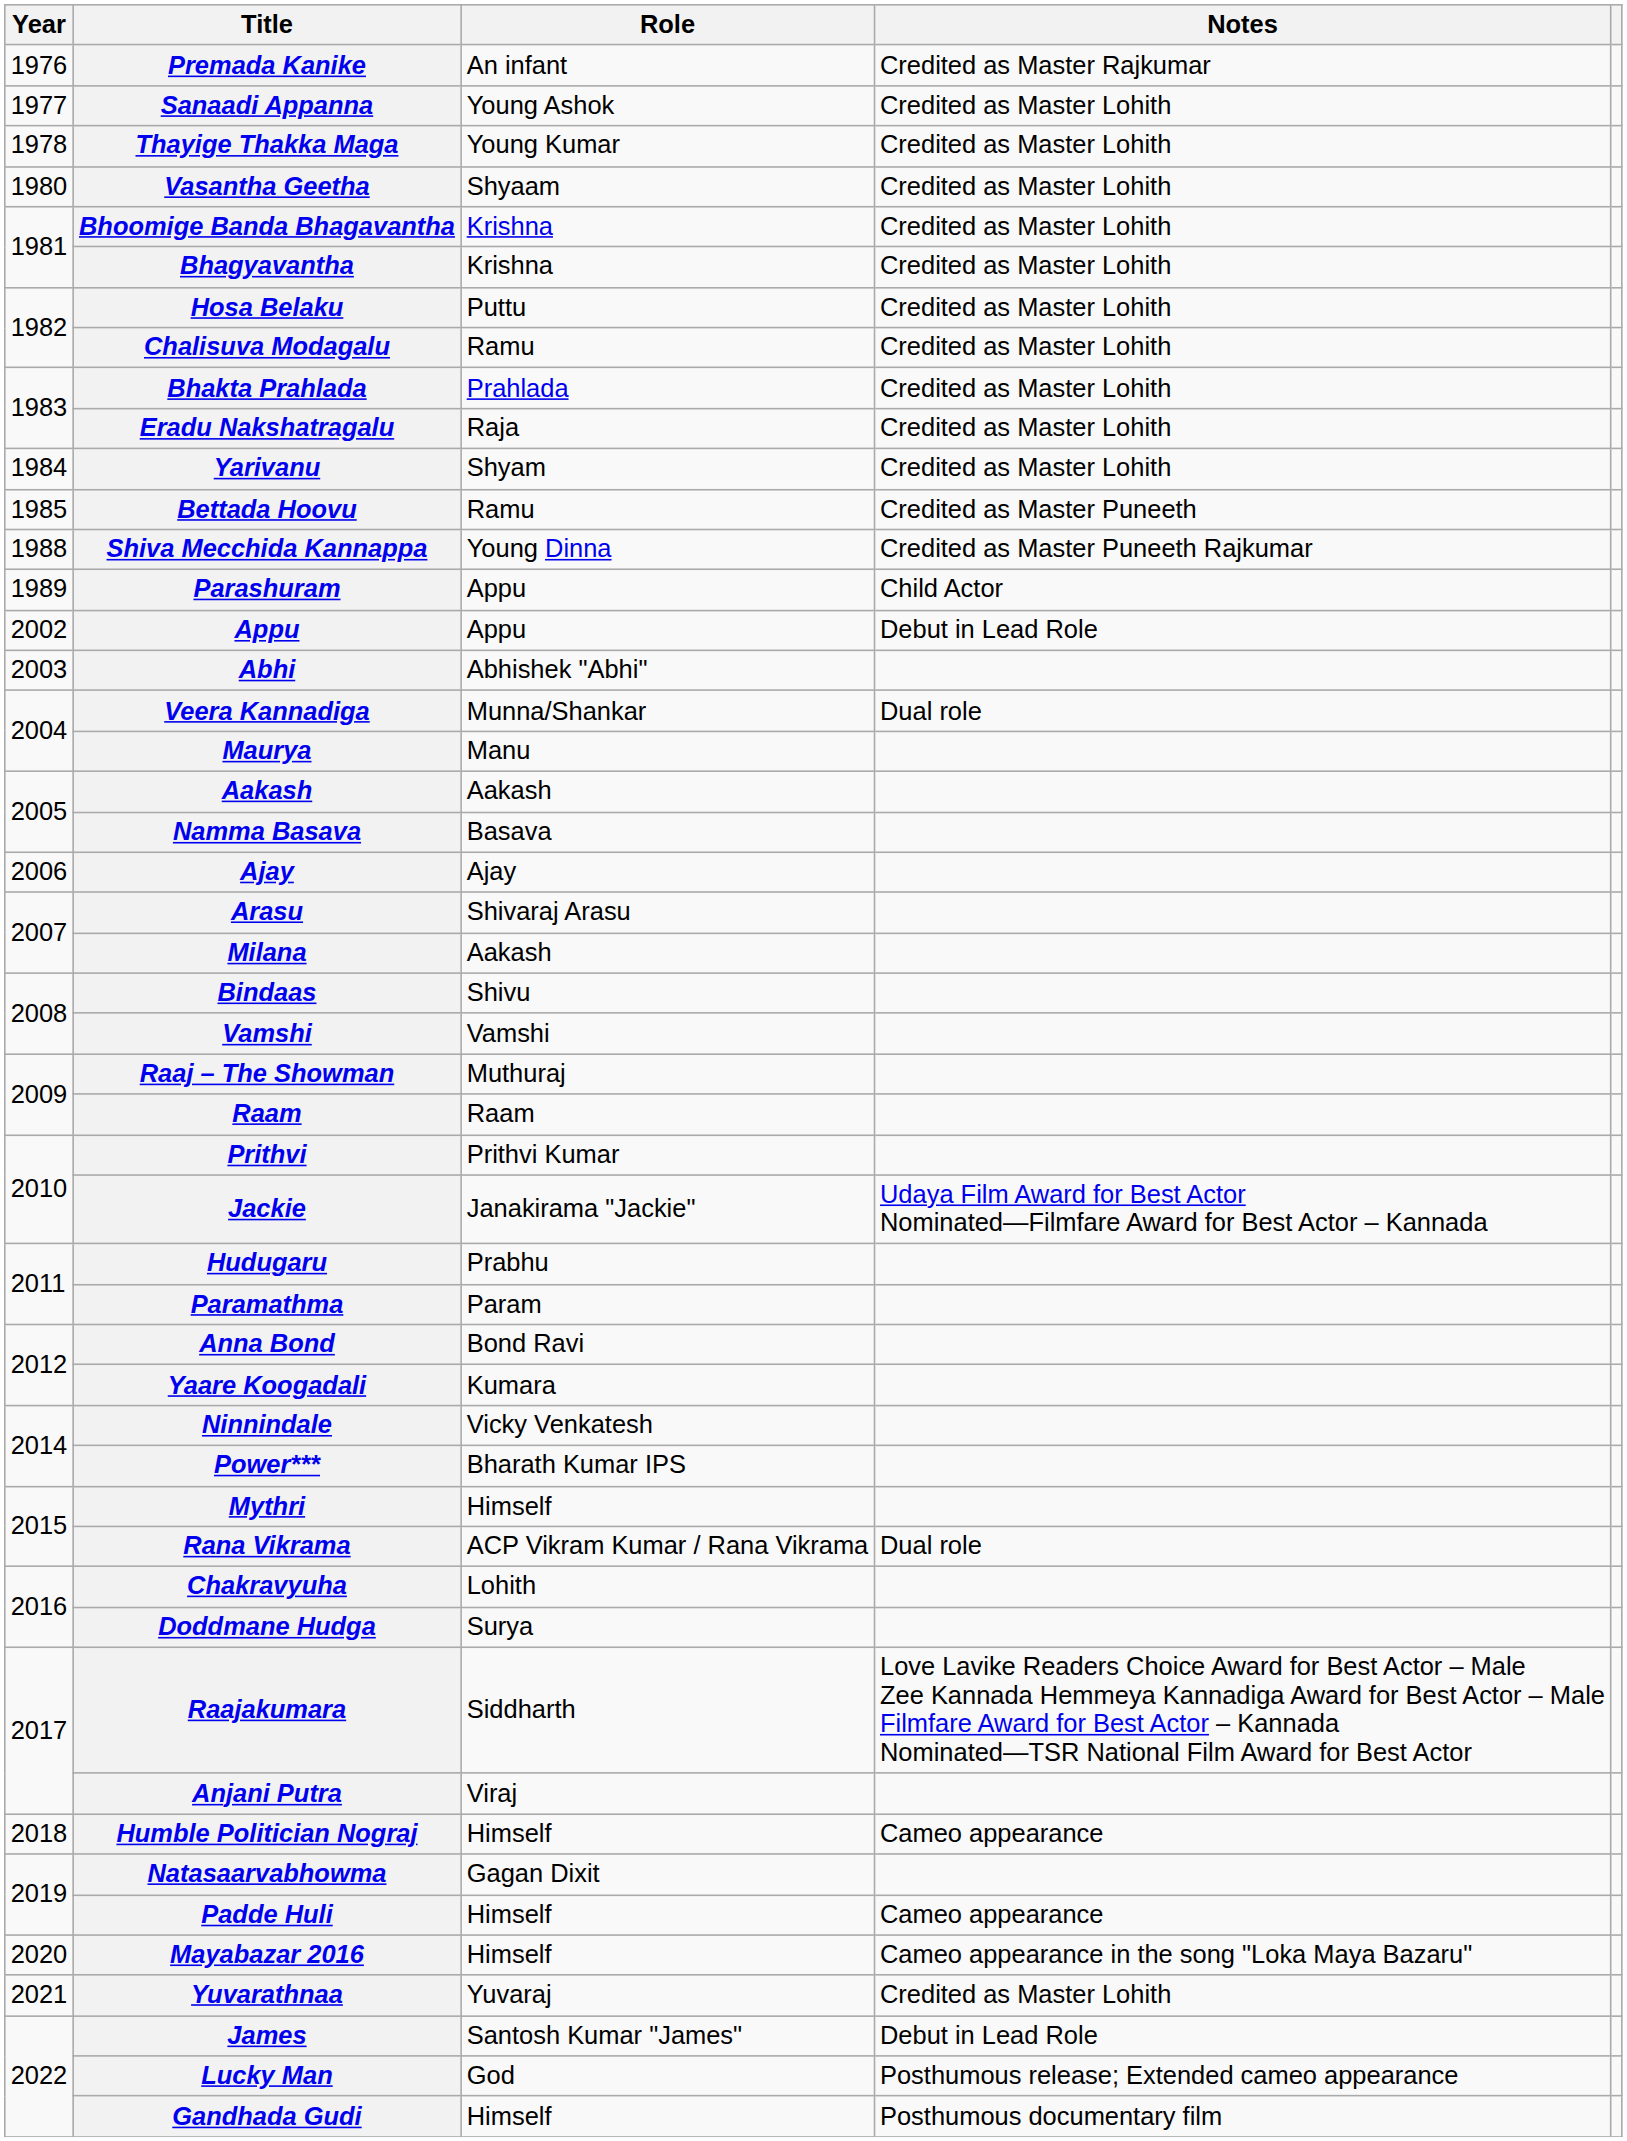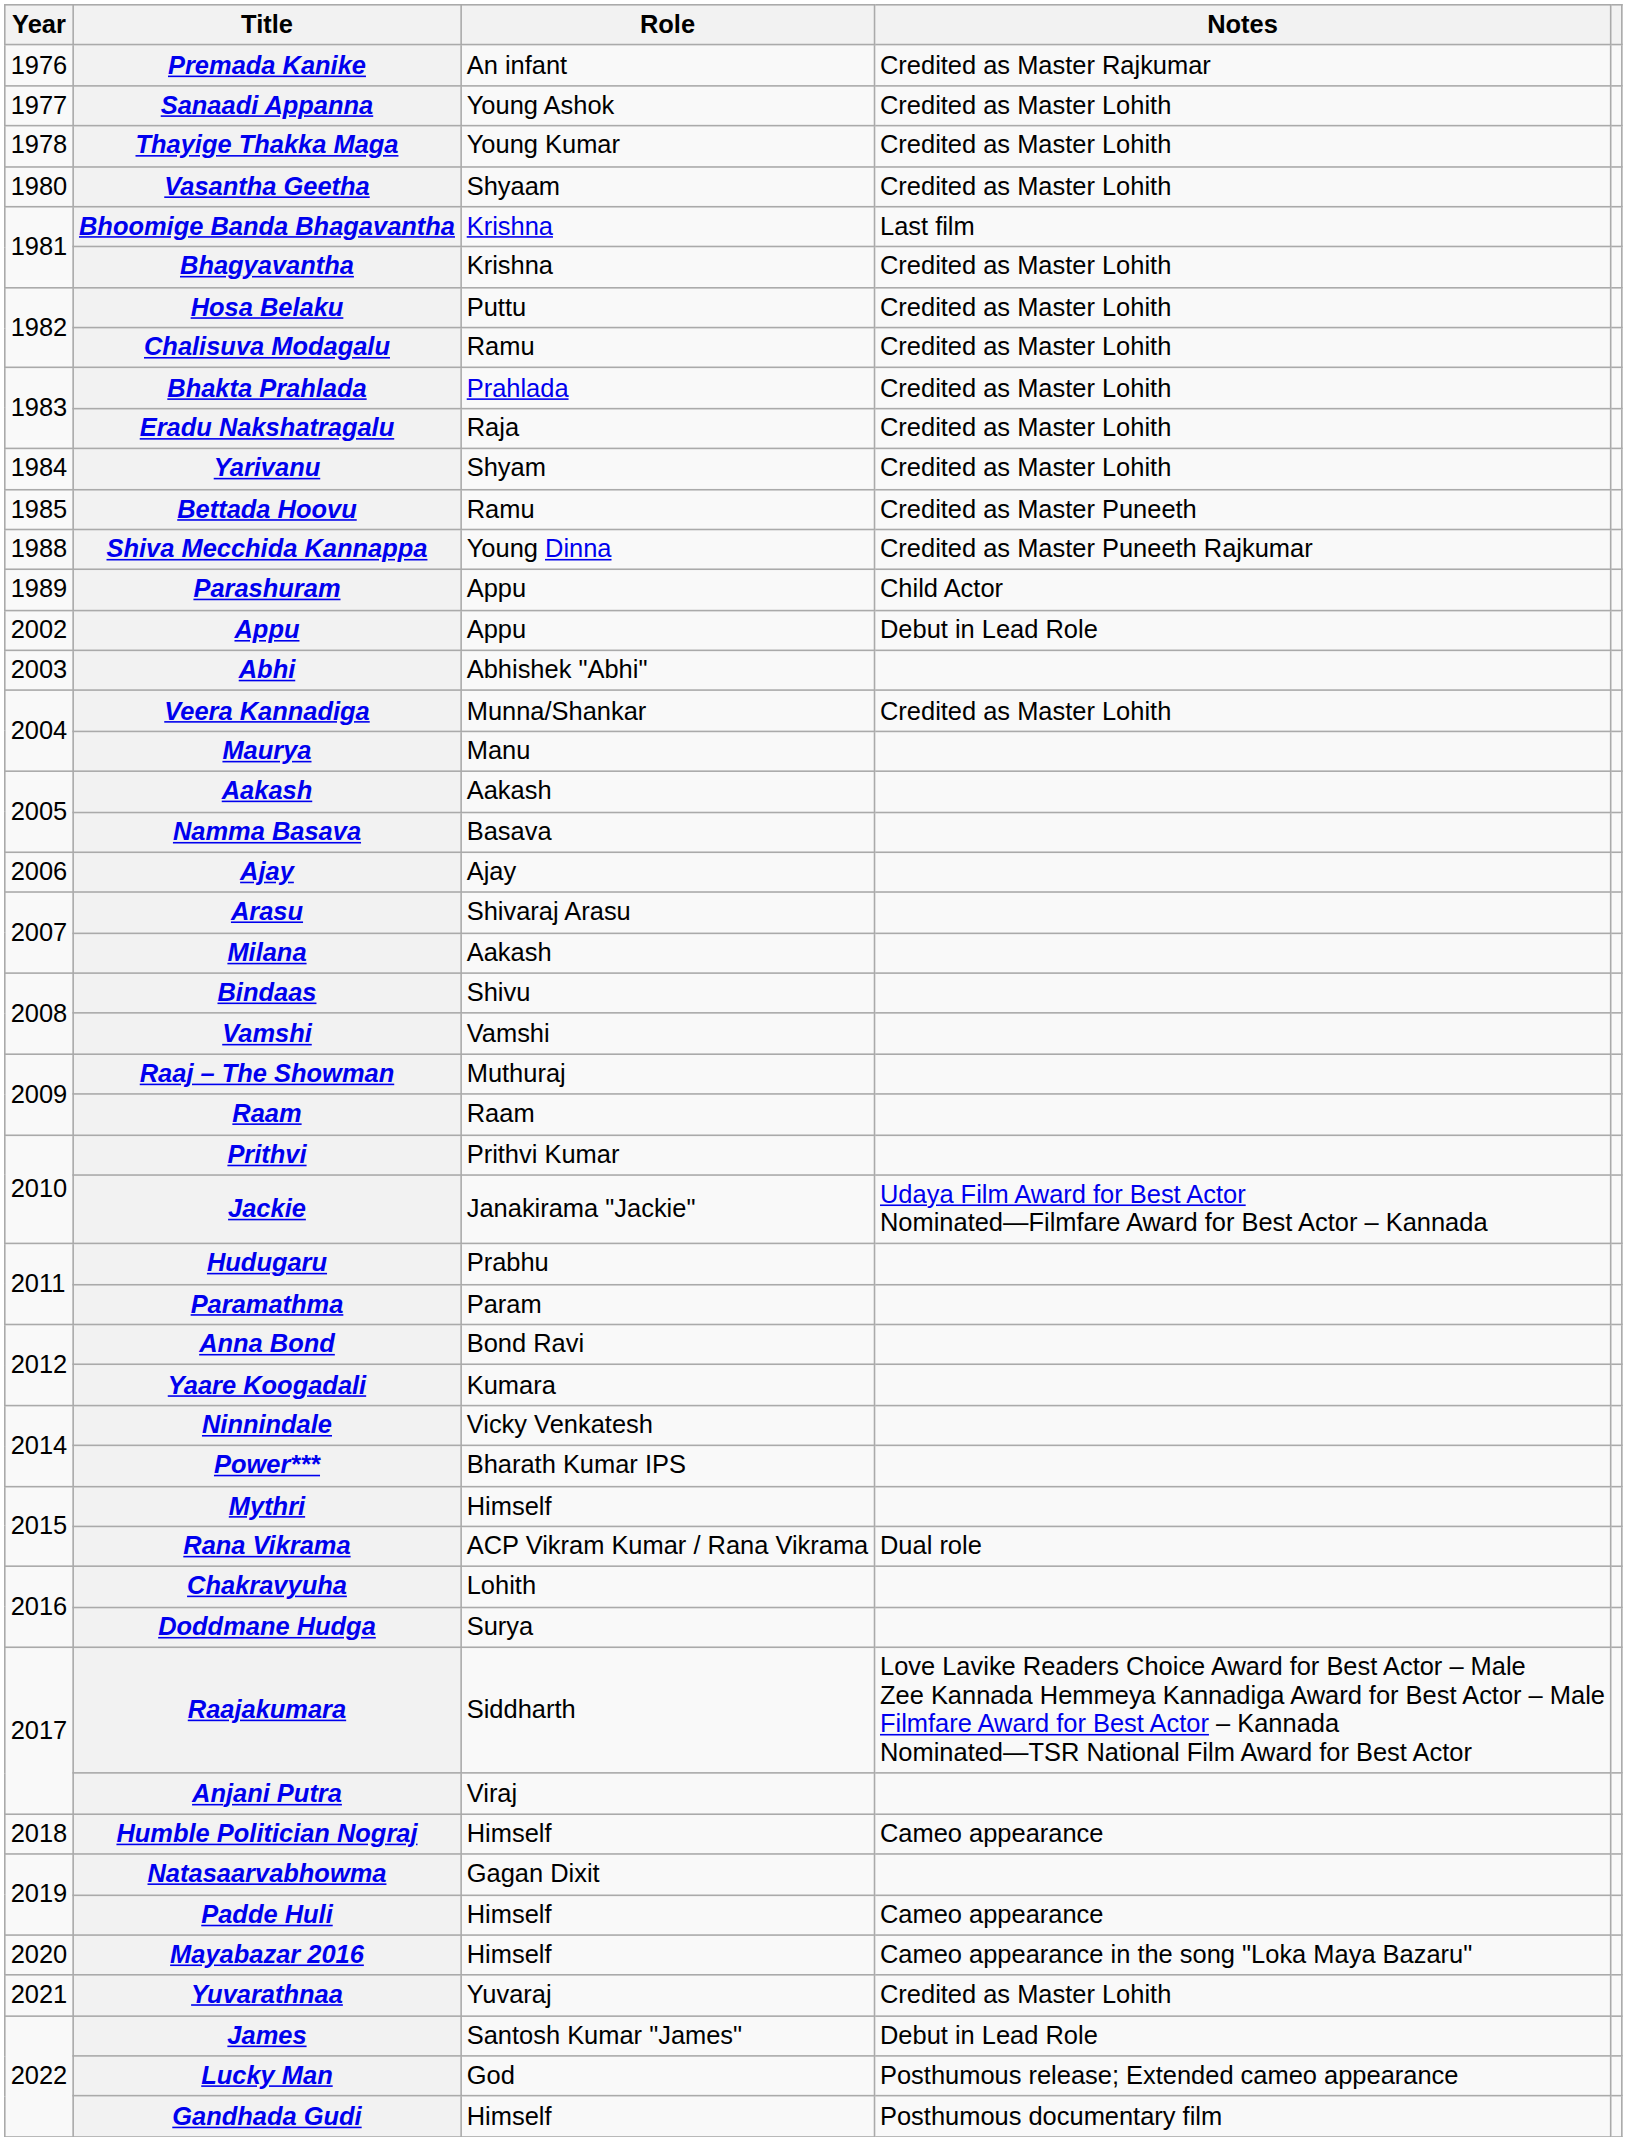Bhoomige Banda Bhagavantha | Notes: Credited as Master Lohith -> Last film
Veera Kannadiga | Notes: Dual role -> Credited as Master Lohith
